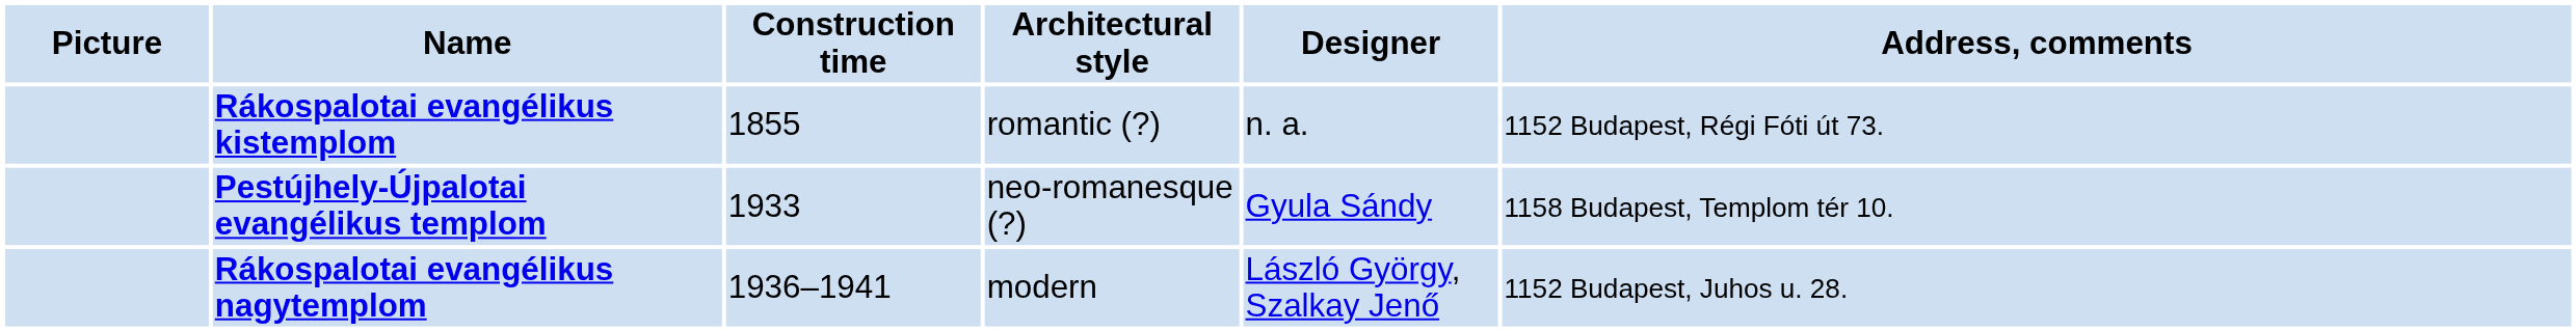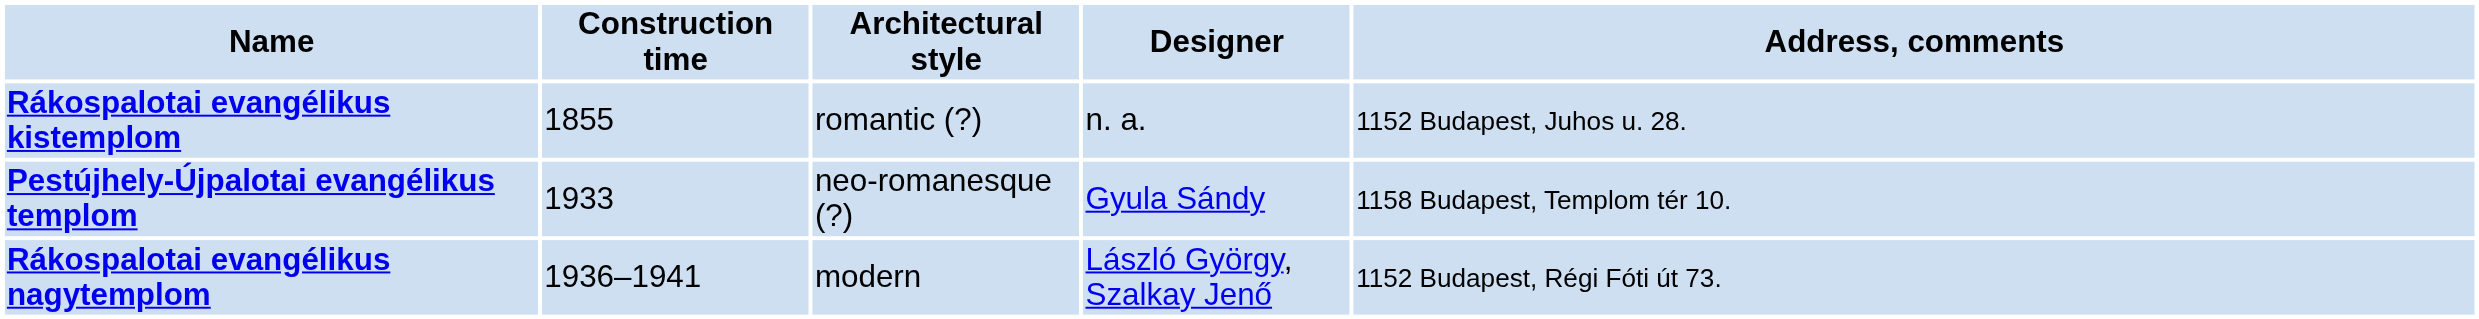- column: Picture
Rákospalotai evangélikus kistemplom | Address, comments: 1152 Budapest, Régi Fóti út 73. -> 1152 Budapest, Juhos u. 28.
Rákospalotai evangélikus nagytemplom | Address, comments: 1152 Budapest, Juhos u. 28. -> 1152 Budapest, Régi Fóti út 73.
